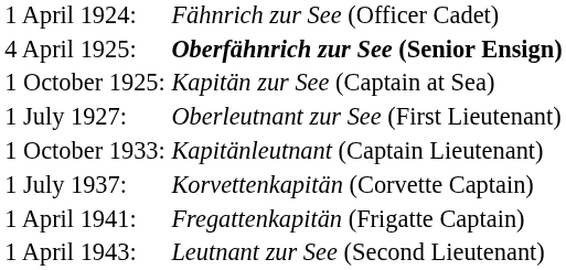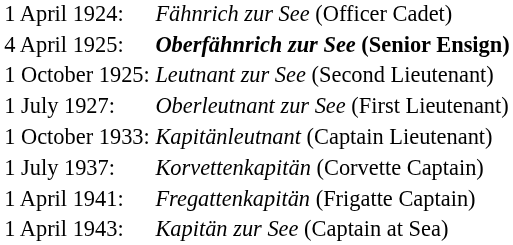1 October 1925: | column 2: Kapitän zur See (Captain at Sea) -> Leutnant zur See (Second Lieutenant)
1 April 1943: | column 2: Leutnant zur See (Second Lieutenant) -> Kapitän zur See (Captain at Sea)
